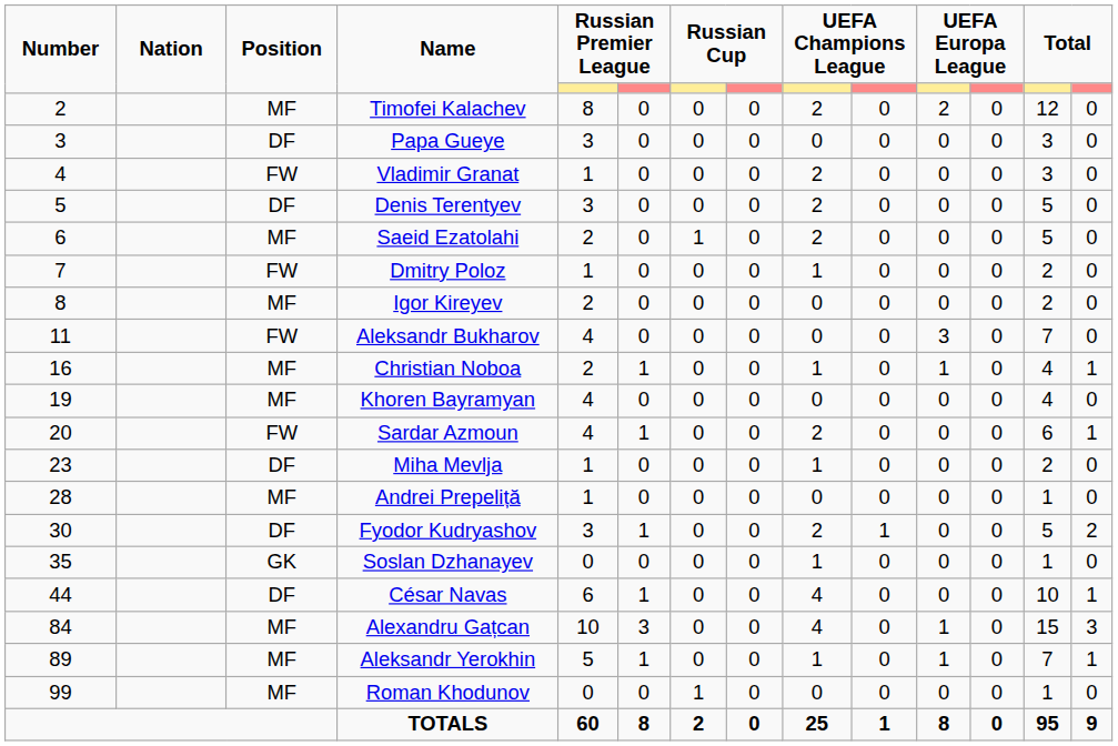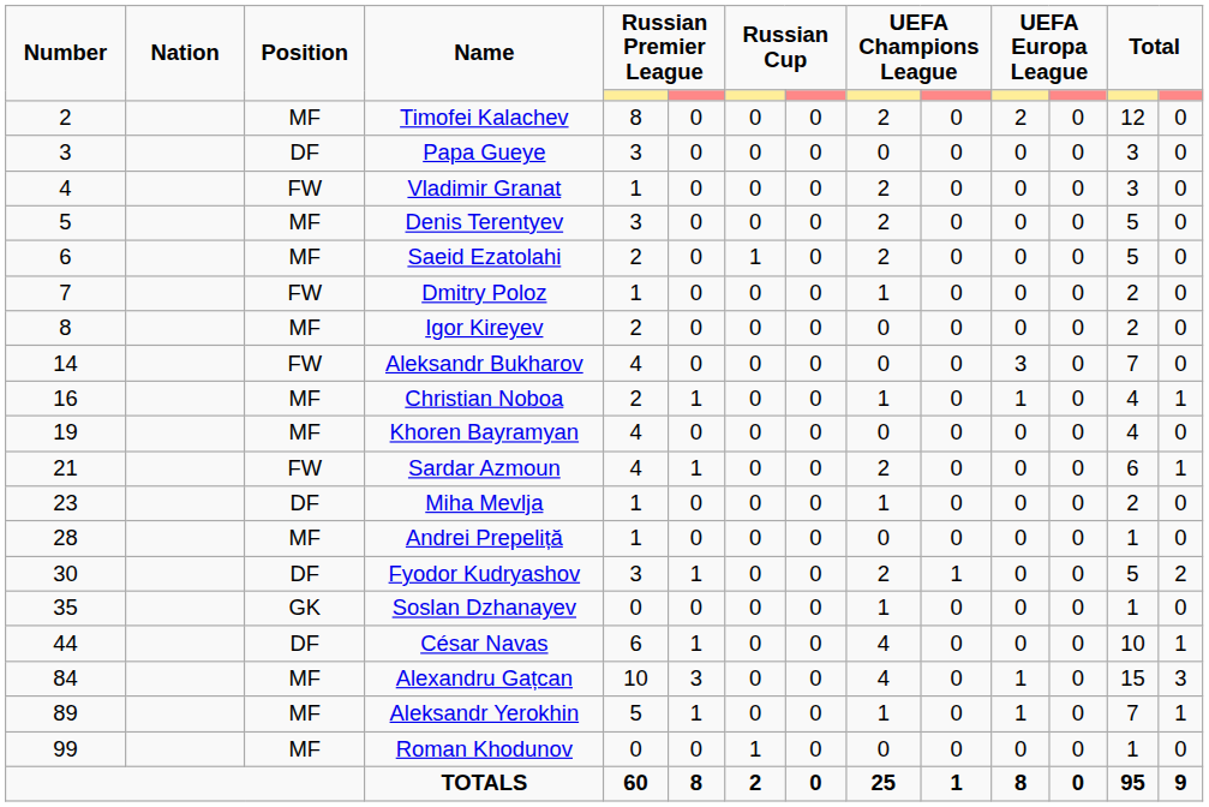Denis Terentyev | Position: DF -> MF
Aleksandr Bukharov | Number: 11 -> 14
Sardar Azmoun | Number: 20 -> 21
